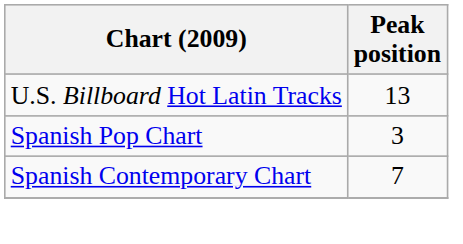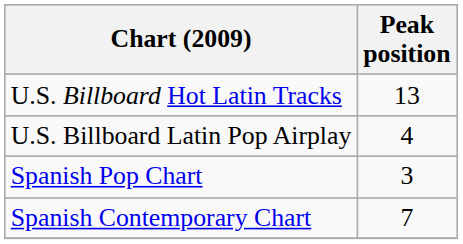+ row: U.S. Billboard Latin Pop Airplay | 4
